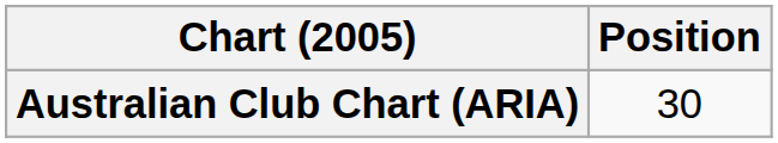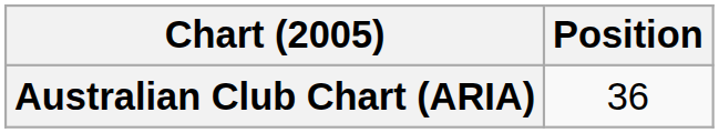Australian Club Chart (ARIA) | Position: 30 -> 36
